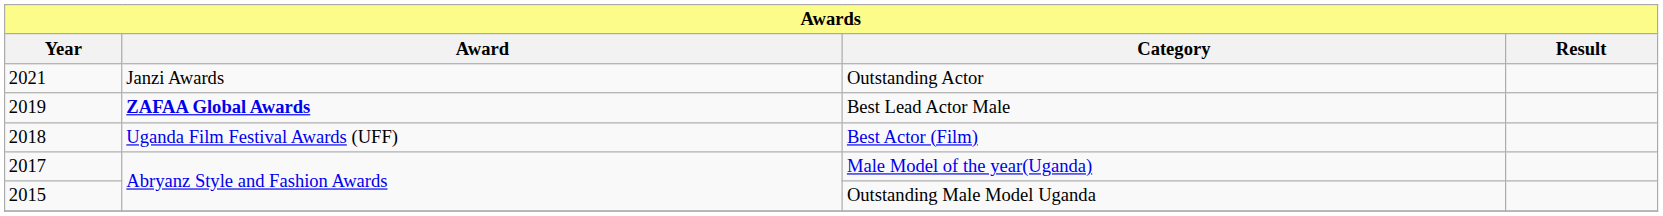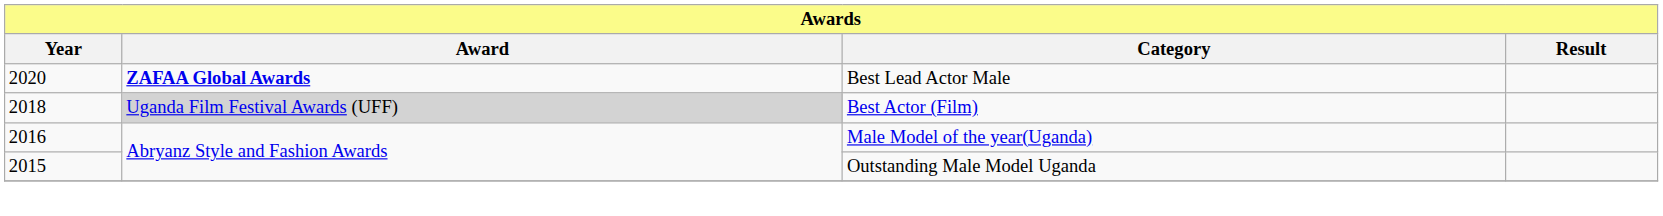- row: 2021 | Janzi Awards | Outstanding Actor
Best Lead Actor Male | Year: 2019 -> 2020
Best Actor (Film) | Award: no background -> lightgrey background
Male Model of the year(Uganda) | Year: 2017 -> 2016
